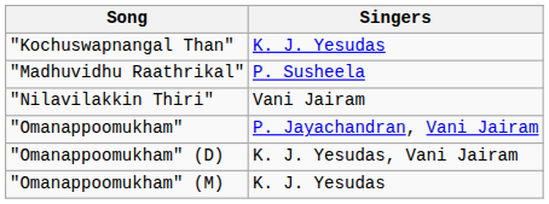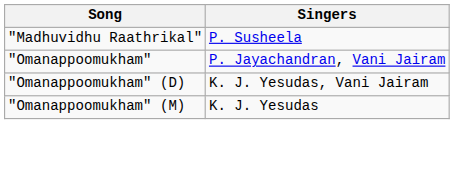- row: "Kochuswapnangal Than" | K. J. Yesudas
- row: "Nilavilakkin Thiri" | Vani Jairam
